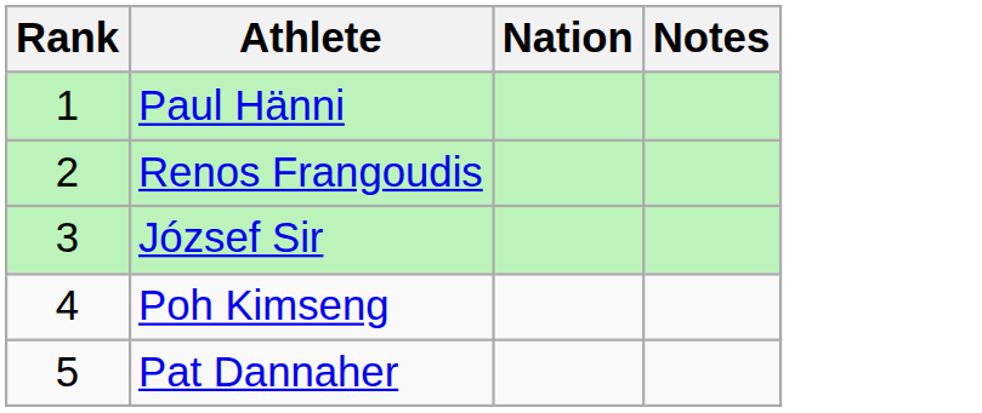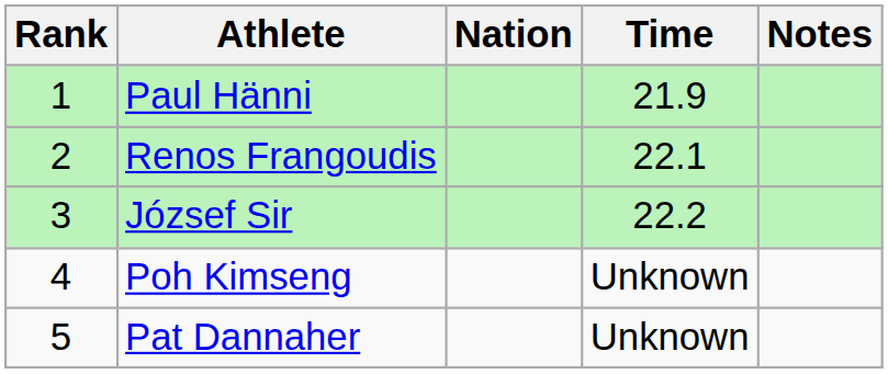+ column: Time | 21.9 | 22.1 | 22.2 | Unknown | Unknown
